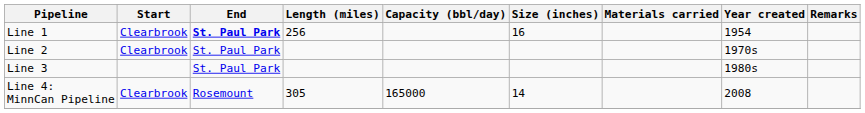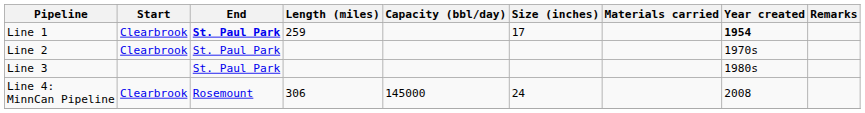Line 1 | Length (miles): 256 -> 259
Line 1 | Size (inches): 16 -> 17
Line 1 | Year created: normal -> bold
Line 4: MinnCan Pipeline | Length (miles): 305 -> 306
Line 4: MinnCan Pipeline | Capacity (bbl/day): 165000 -> 145000
Line 4: MinnCan Pipeline | Size (inches): 14 -> 24
